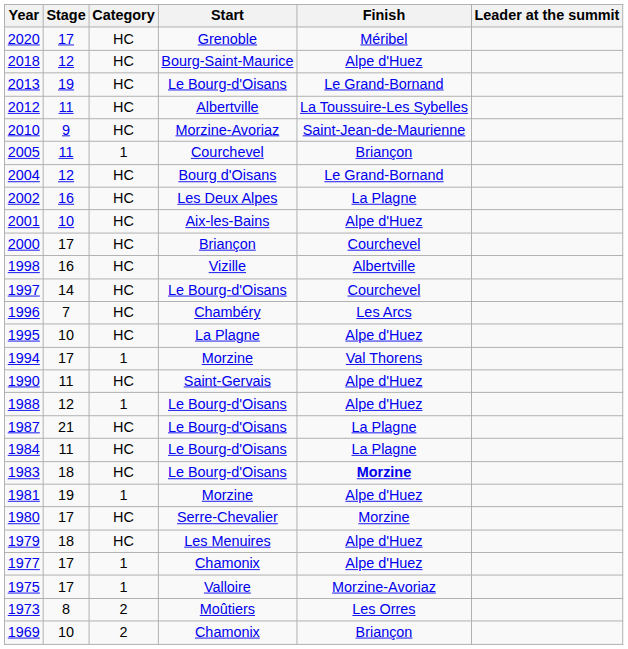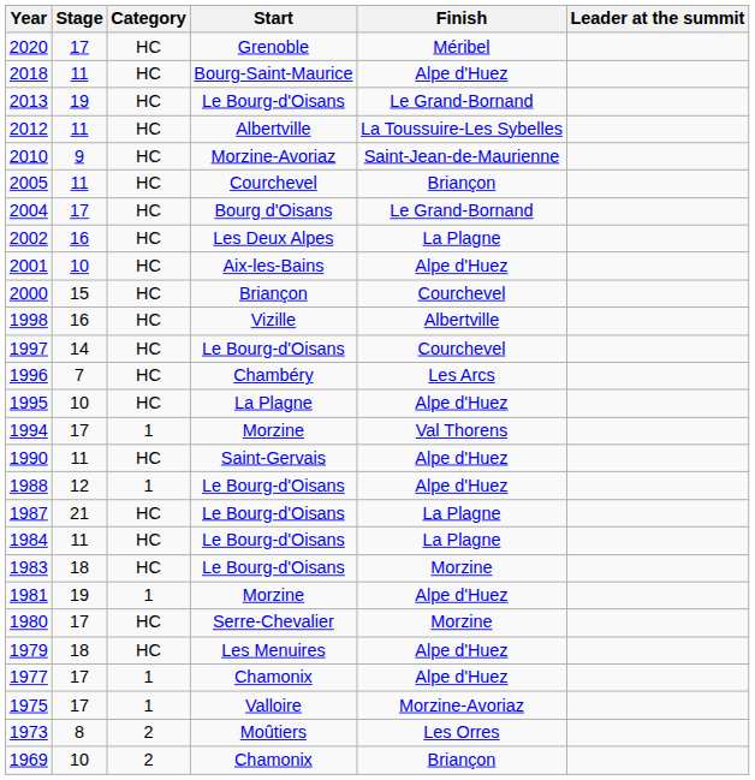2018 | Stage: 12 -> 11
2005 | Category: 1 -> HC
2004 | Stage: 12 -> 17
2000 | Stage: 17 -> 15
1983 | Finish: bold -> normal
